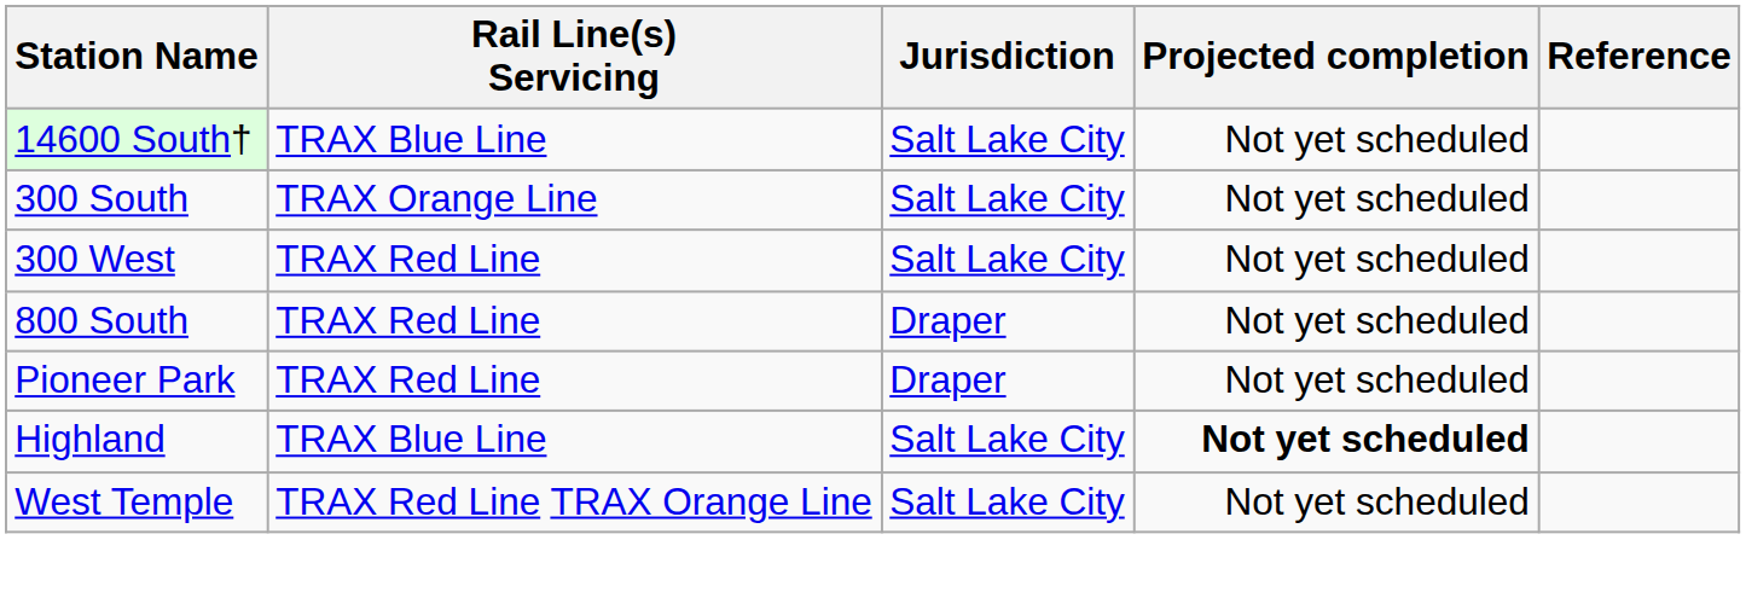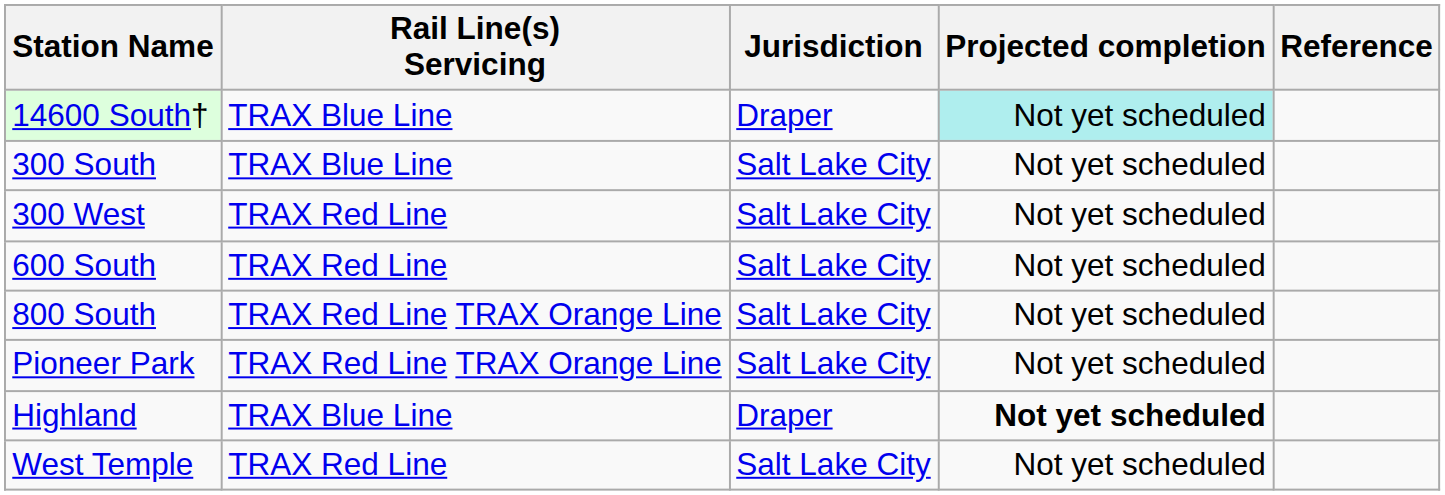14600 South† | Jurisdiction: Salt Lake City -> Draper
14600 South† | Projected completion: no background -> paleturquoise background
300 South | Rail Line(s) Servicing: TRAX Orange Line -> TRAX Blue Line
+ row: 600 South | TRAX Red Line | Salt Lake City | Not yet scheduled
800 South | Rail Line(s) Servicing: TRAX Red Line -> TRAX Red Line TRAX Orange Line
800 South | Jurisdiction: Draper -> Salt Lake City
Pioneer Park | Rail Line(s) Servicing: TRAX Red Line -> TRAX Red Line TRAX Orange Line
Pioneer Park | Jurisdiction: Draper -> Salt Lake City
Highland | Jurisdiction: Salt Lake City -> Draper
West Temple | Rail Line(s) Servicing: TRAX Red Line TRAX Orange Line -> TRAX Red Line
